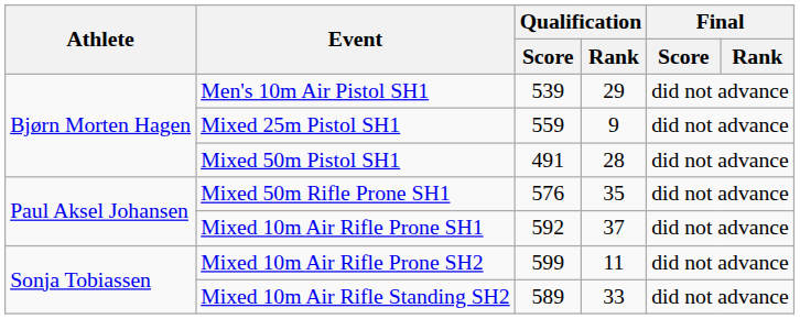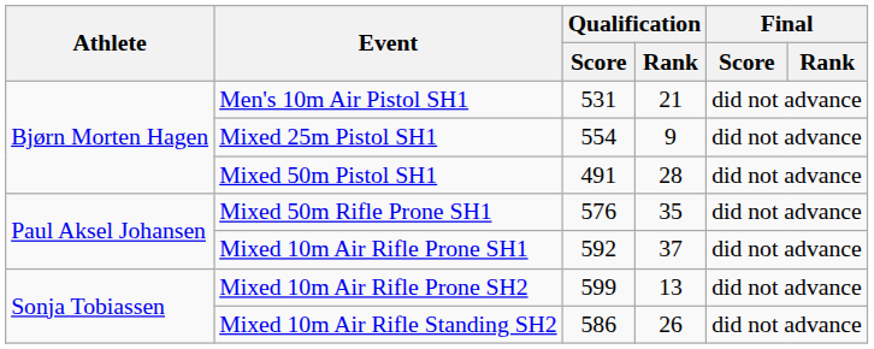Men's 10m Air Pistol SH1 | Qualification / Score: 539 -> 531
Men's 10m Air Pistol SH1 | Qualification / Rank: 29 -> 21
Mixed 25m Pistol SH1 | Qualification / Score: 559 -> 554
Mixed 10m Air Rifle Prone SH2 | Qualification / Rank: 11 -> 13
Mixed 10m Air Rifle Standing SH2 | Qualification / Score: 589 -> 586
Mixed 10m Air Rifle Standing SH2 | Qualification / Rank: 33 -> 26
